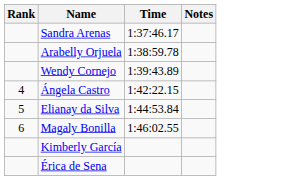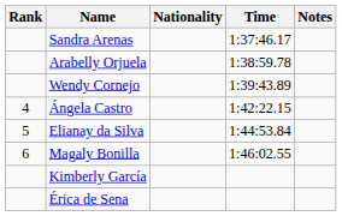+ column: Nationality
